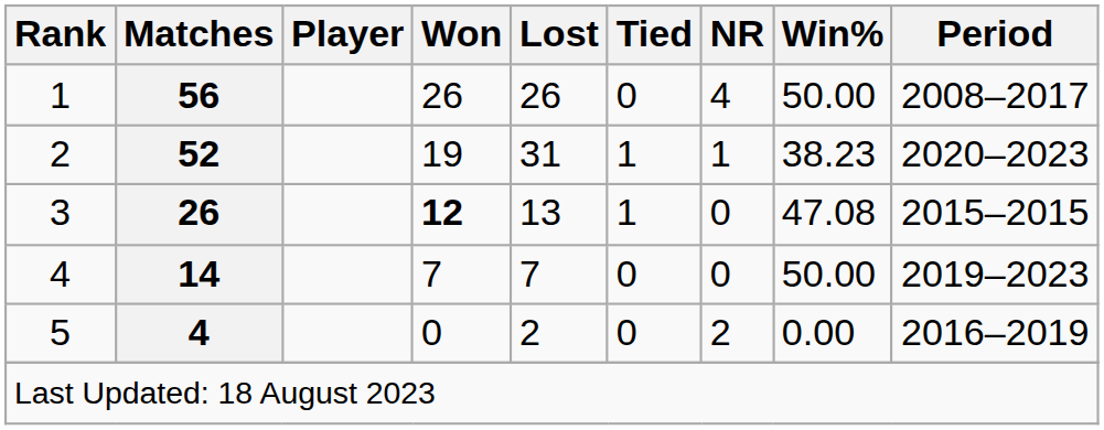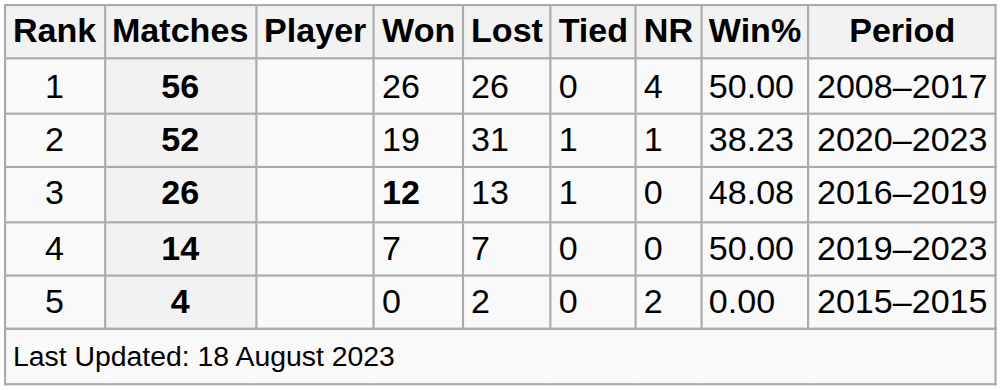3 | Win%: 47.08 -> 48.08
3 | Period: 2015–2015 -> 2016–2019
5 | Period: 2016–2019 -> 2015–2015
